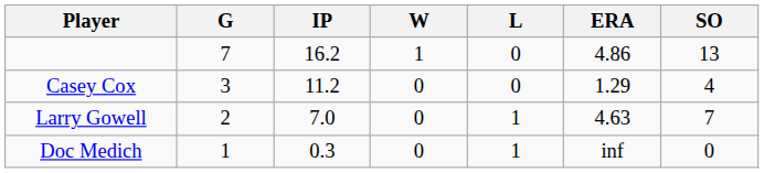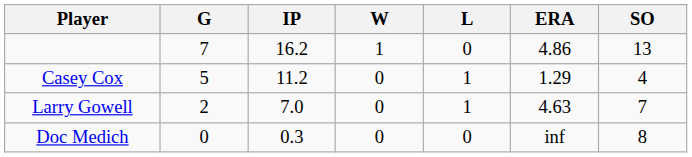Casey Cox | G: 3 -> 5
Casey Cox | L: 0 -> 1
Doc Medich | G: 1 -> 0
Doc Medich | L: 1 -> 0
Doc Medich | SO: 0 -> 8
